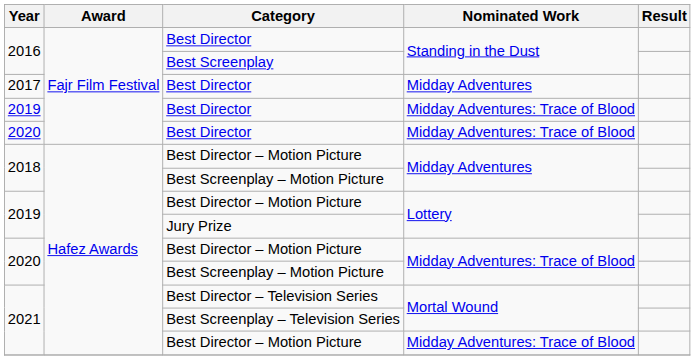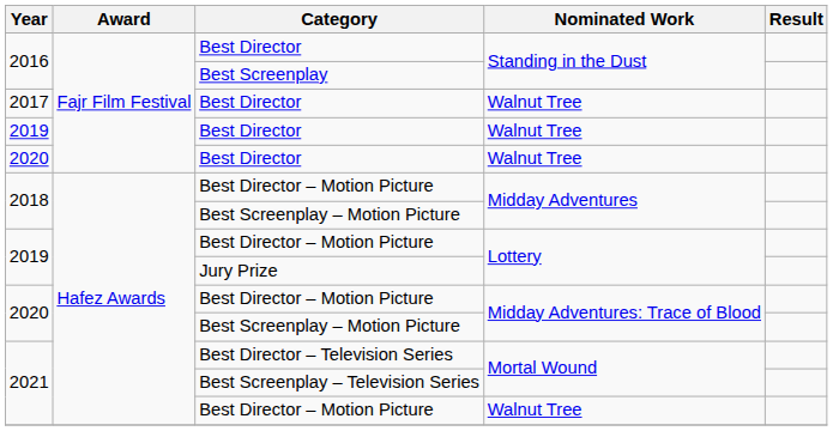2017 / Best Director | Nominated Work: Midday Adventures -> Walnut Tree
2019 / Best Director | Nominated Work: Midday Adventures: Trace of Blood -> Walnut Tree
2020 / Best Director | Nominated Work: Midday Adventures: Trace of Blood -> Walnut Tree
2021 / Best Director – Motion Picture | Nominated Work: Midday Adventures: Trace of Blood -> Walnut Tree
